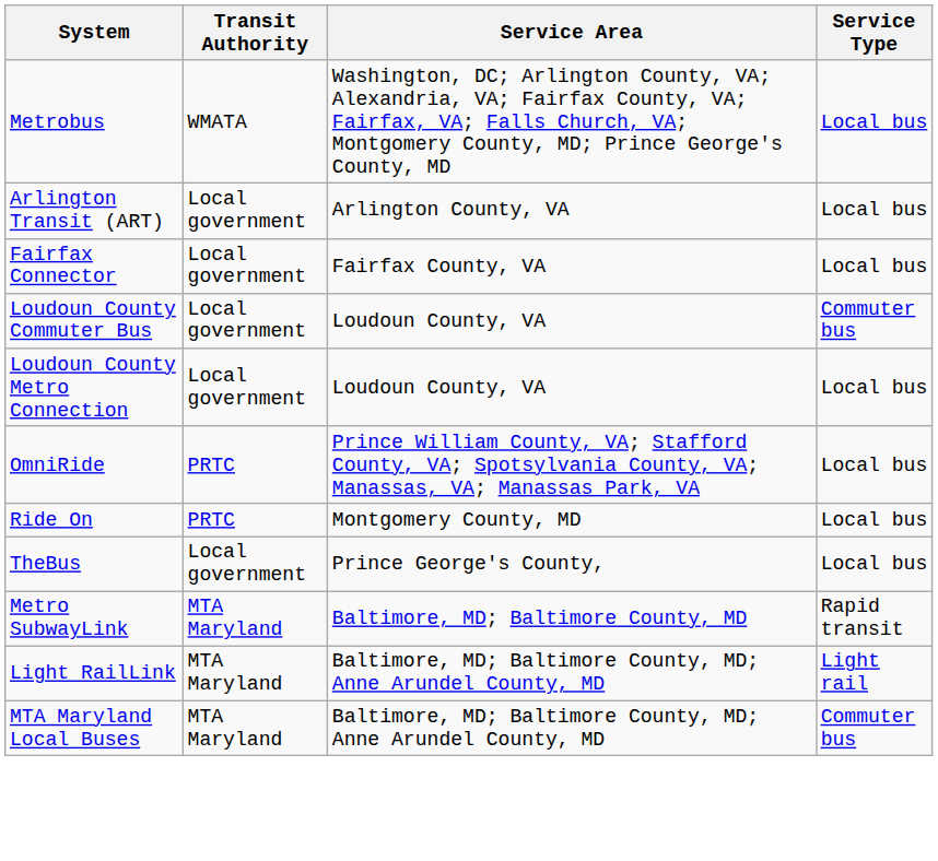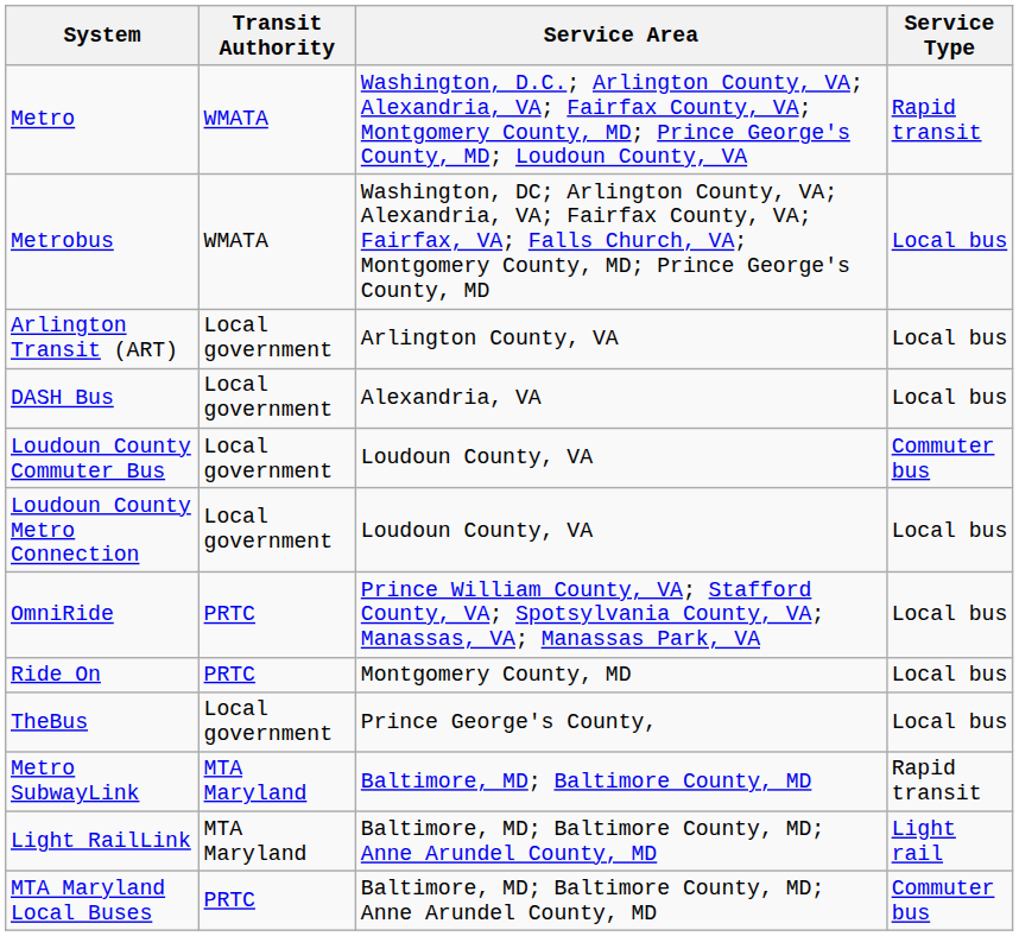+ row: Metro | WMATA | Washington, D.C.; Arlington County, VA; Alexandria, VA; Fairfax County, VA; Montgomery County, MD; Prince George's County, MD; Loudoun County, VA | Rapid transit
+ row: DASH Bus | Local government | Alexandria, VA | Local bus
- row: Fairfax Connector | Local government | Fairfax County, VA | Local bus
MTA Maryland Local Buses | Transit Authority: MTA Maryland -> PRTC
